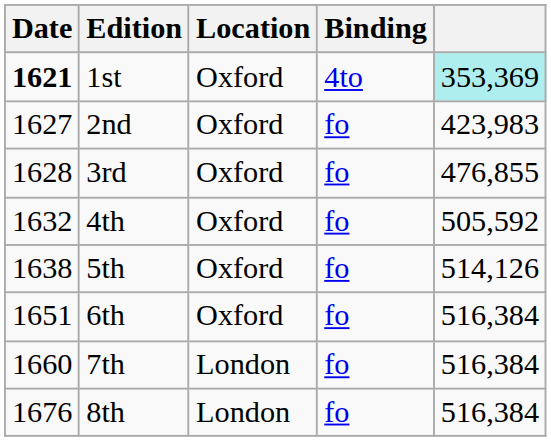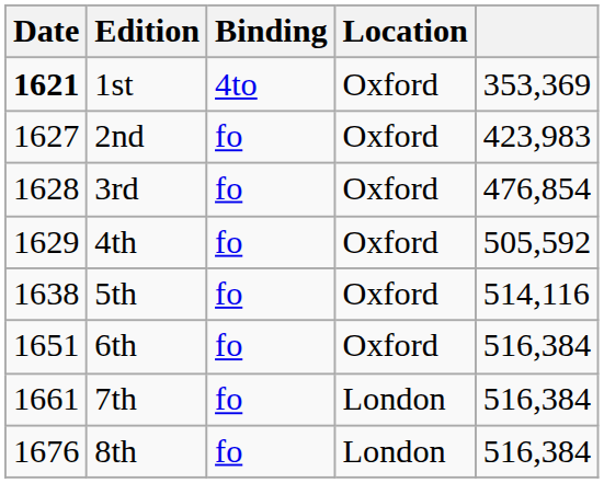columns swapped: Binding <-> Location
1st | column 5: paleturquoise background -> no background
3rd | column 5: 476,855 -> 476,854
4th | Date: 1632 -> 1629
5th | column 5: 514,126 -> 514,116
7th | Date: 1660 -> 1661
